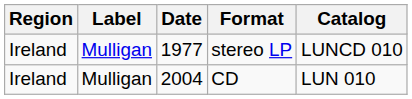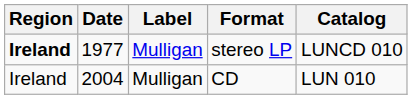columns swapped: Date <-> Label
stereo LP | Region: normal -> bold
